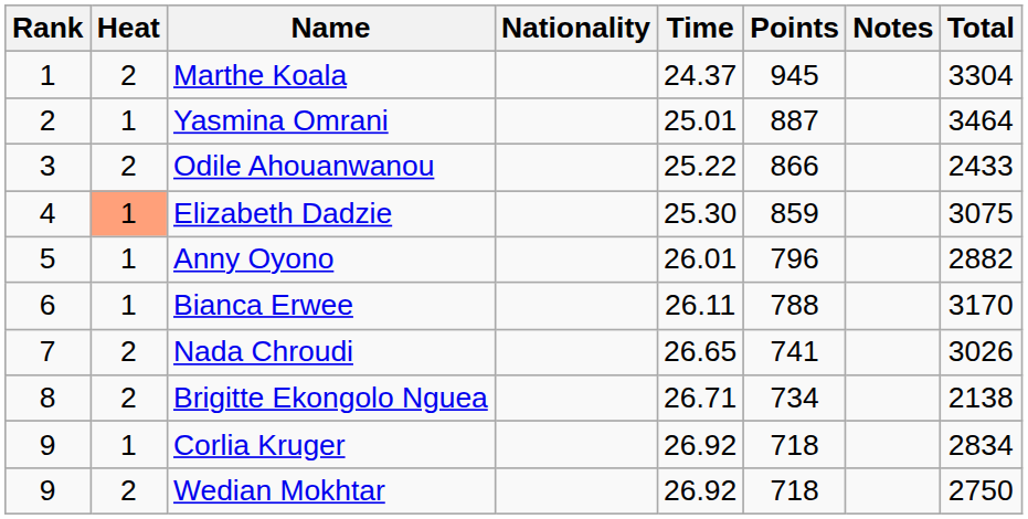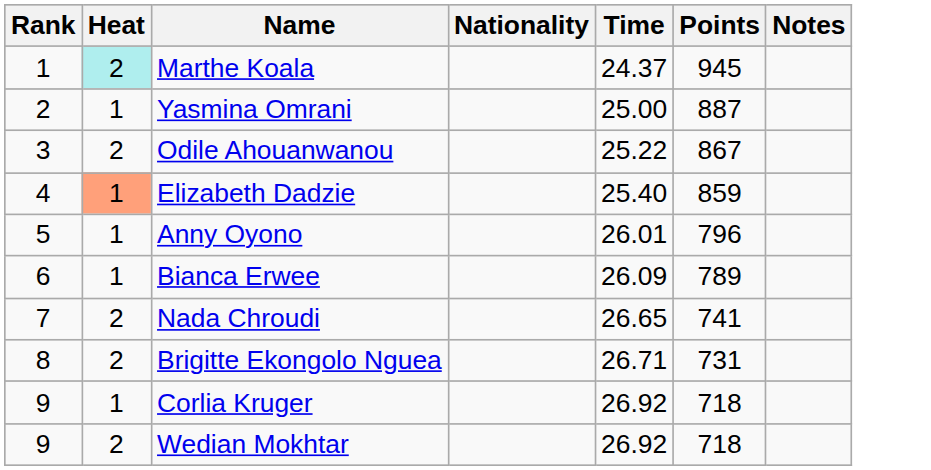- column: Total | 3304 | 3464 | 2433 | 3075 | 2882 | 3170 | 3026 | 2138 | 2834 | 2750
Marthe Koala | Heat: no background -> paleturquoise background
Yasmina Omrani | Time: 25.01 -> 25.00
Odile Ahouanwanou | Points: 866 -> 867
Elizabeth Dadzie | Time: 25.30 -> 25.40
Bianca Erwee | Time: 26.11 -> 26.09
Bianca Erwee | Points: 788 -> 789
Brigitte Ekongolo Nguea | Points: 734 -> 731
